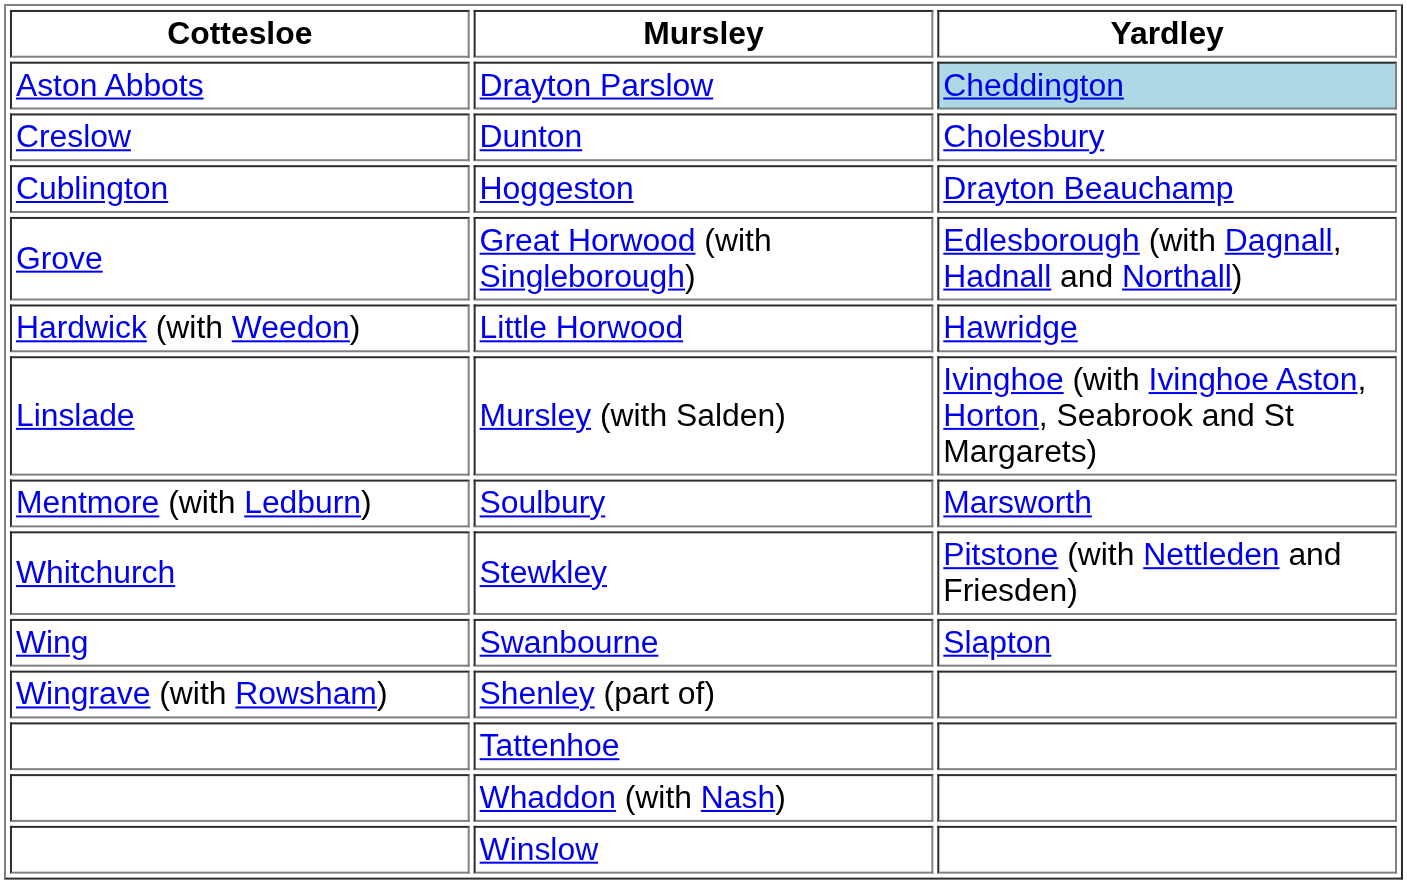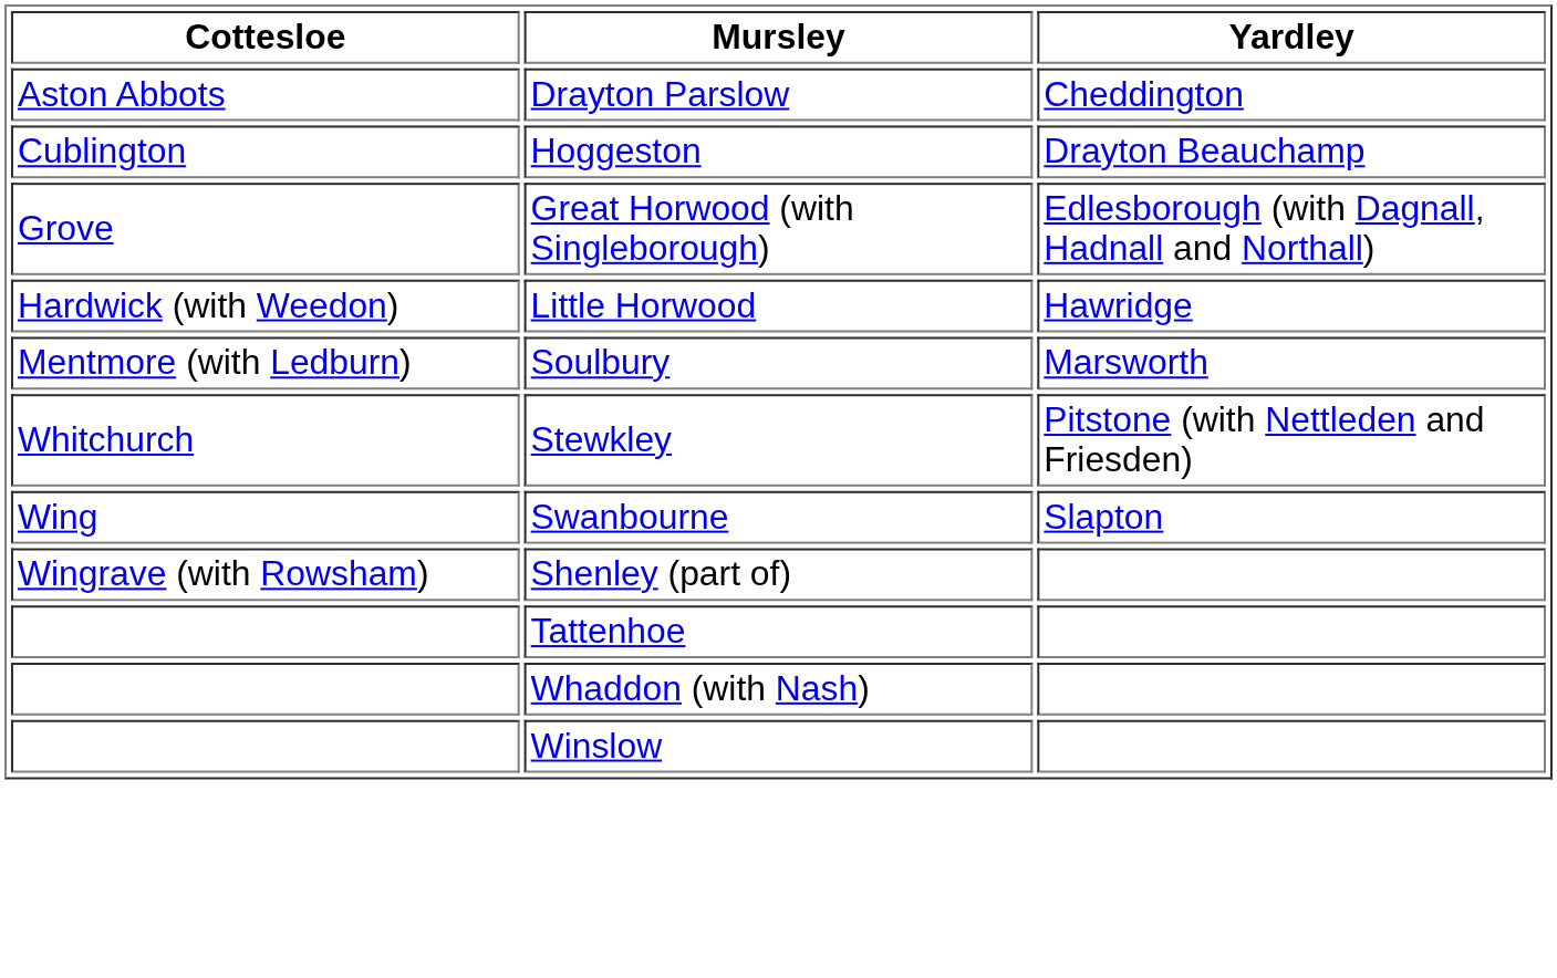Drayton Parslow | Yardley: lightblue background -> no background
- row: Creslow | Dunton | Cholesbury
- row: Linslade | Mursley (with Salden) | Ivinghoe (with Ivinghoe Aston, Horton, Seabrook and St Margarets)
